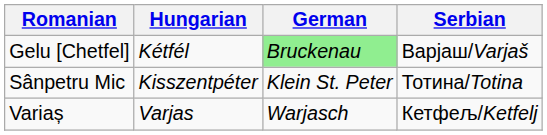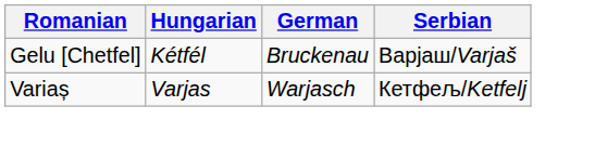Gelu [Chetfel] | German: lightgreen background -> no background
- row: Sânpetru Mic | Kisszentpéter | Klein St. Peter | Тотина/Totina
